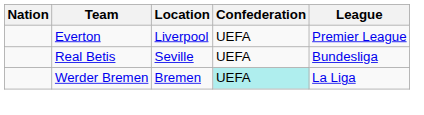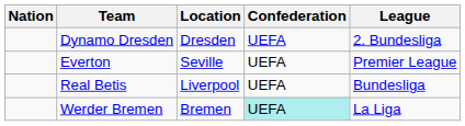+ row: Dynamo Dresden | Dresden | UEFA | 2. Bundesliga
Everton | Location: Liverpool -> Seville
Real Betis | Location: Seville -> Liverpool
